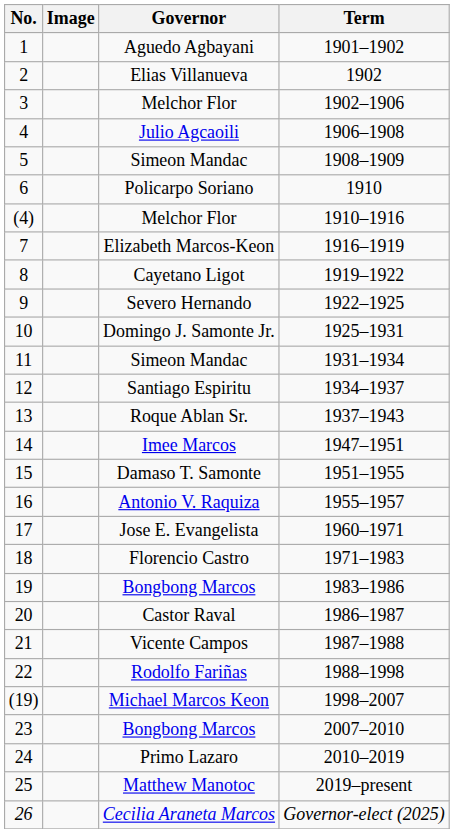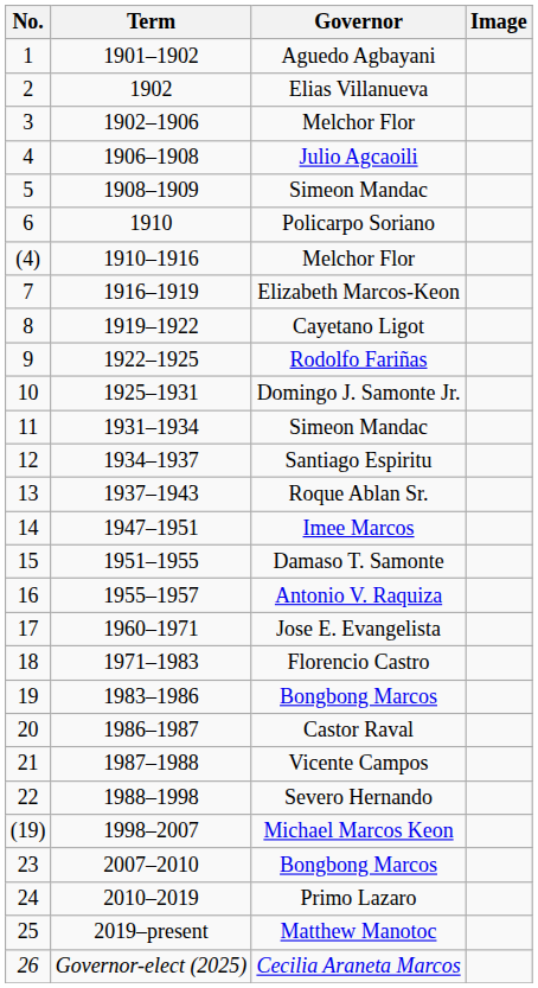columns swapped: Image <-> Term
9 | Governor: Severo Hernando -> Rodolfo Fariñas
22 | Governor: Rodolfo Fariñas -> Severo Hernando
